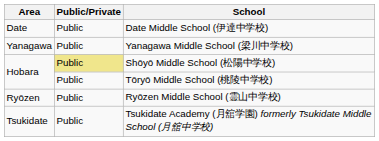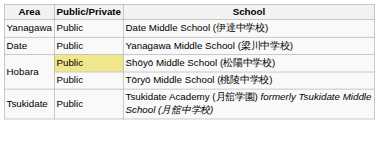Date Middle School (伊達中学校) | Area: Date -> Yanagawa
Yanagawa Middle School (梁川中学校) | Area: Yanagawa -> Date
- row: Ryōzen | Public | Ryōzen Middle School (霊山中学校)
